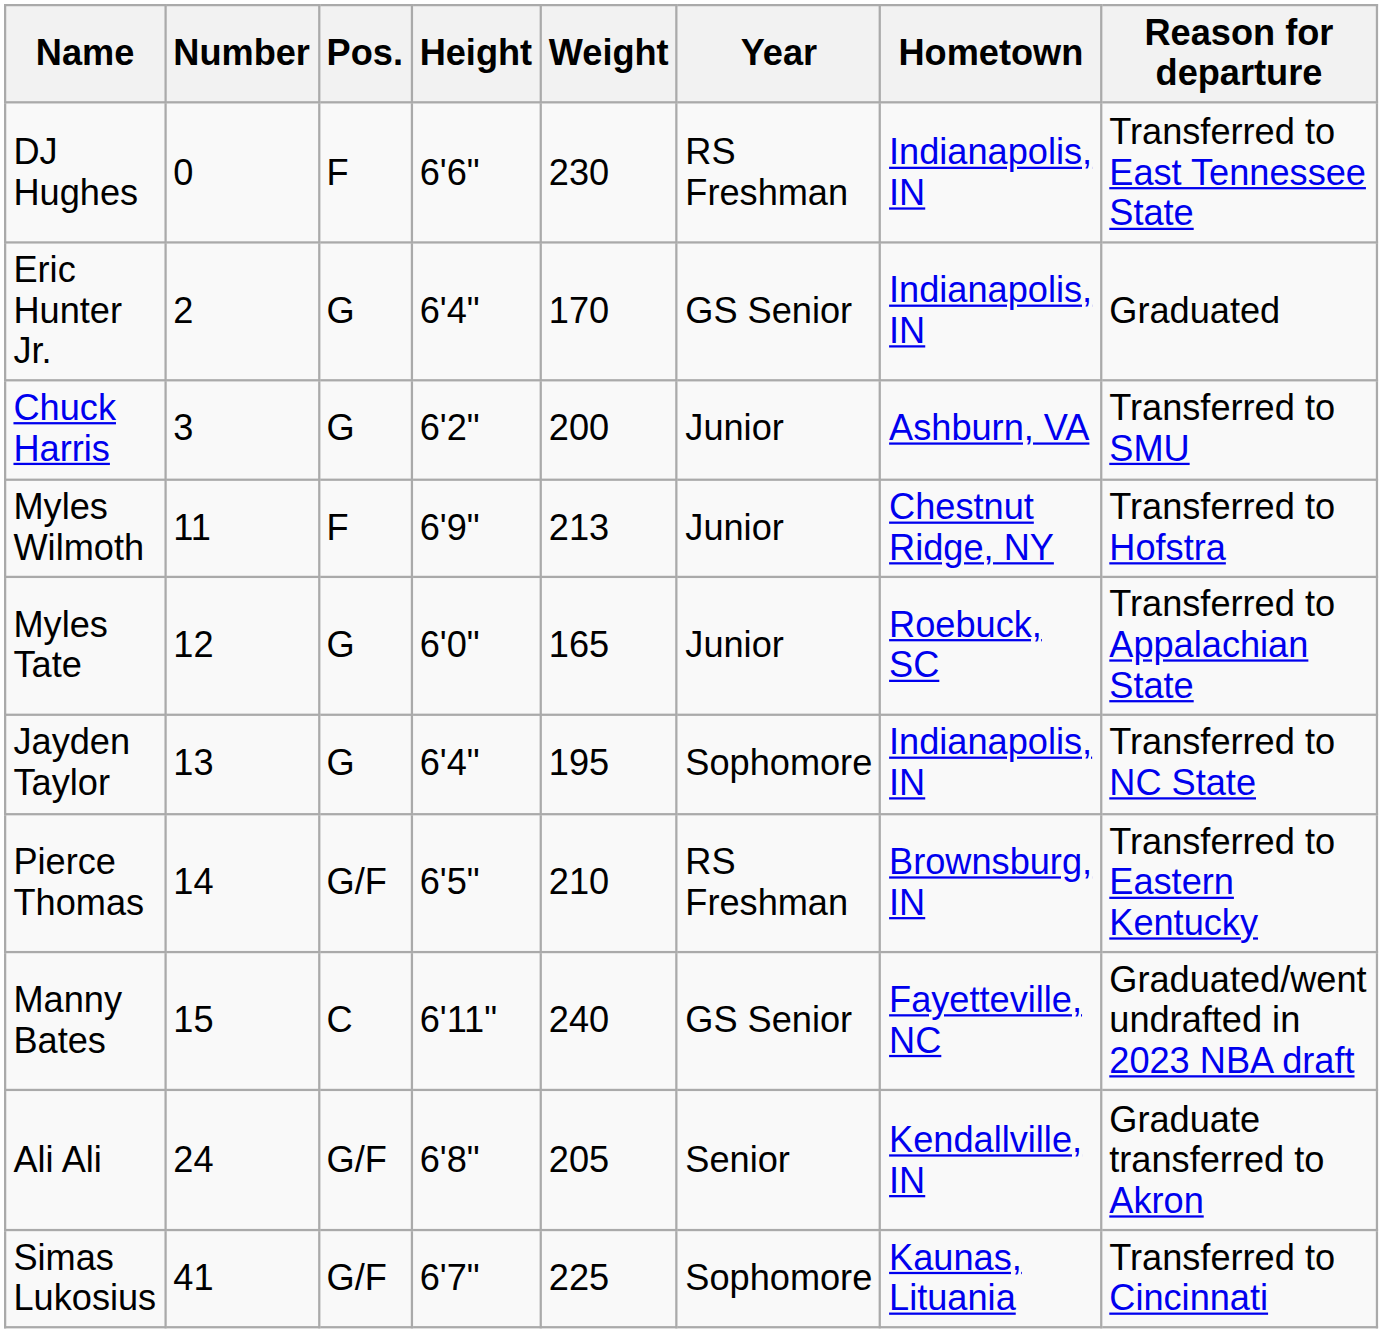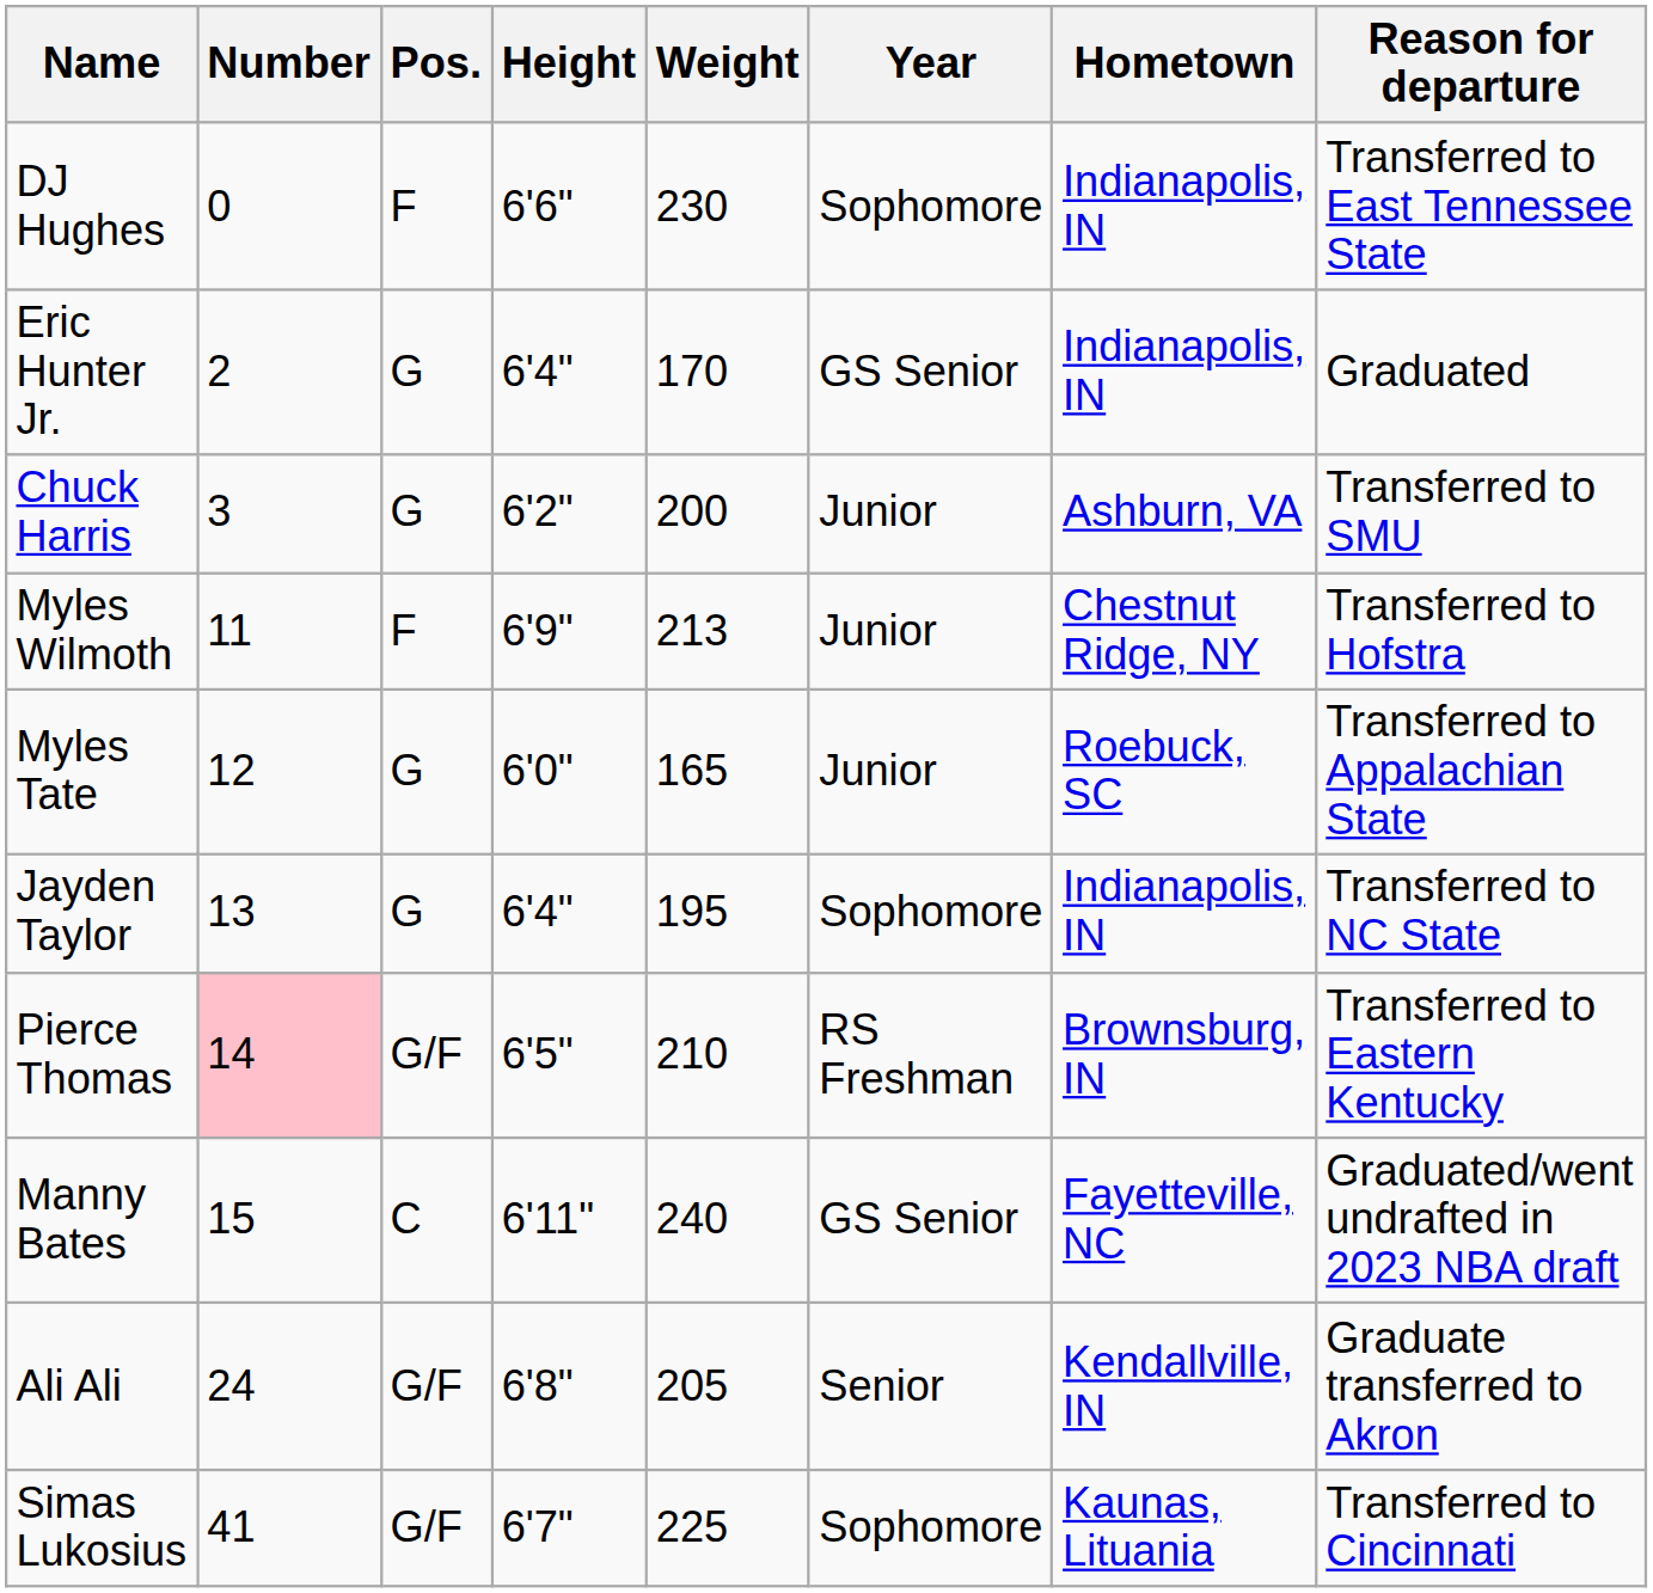DJ Hughes | Year: RS Freshman -> Sophomore
Pierce Thomas | Number: no background -> pink background
